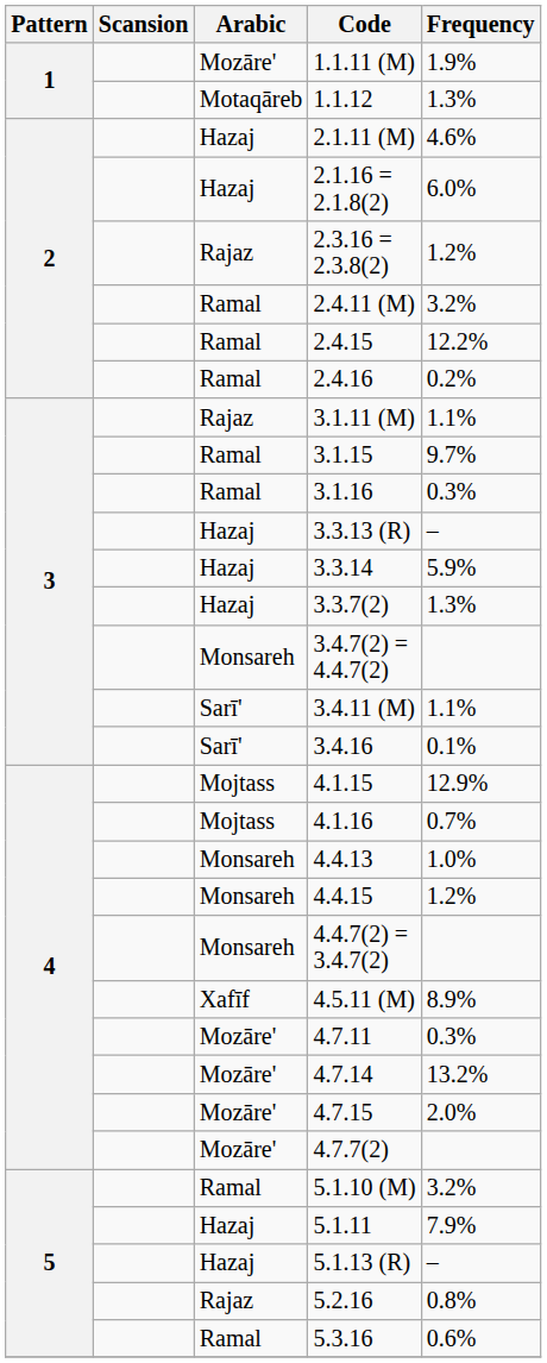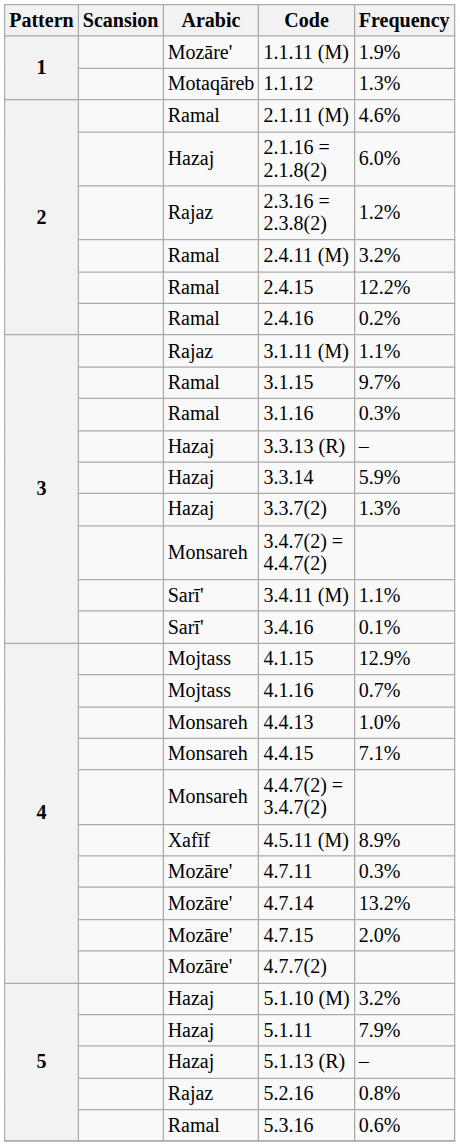2.1.11 (M) | Arabic: Hazaj -> Ramal
4.4.15 | Frequency: 1.2% -> 7.1%
5.1.10 (M) | Arabic: Ramal -> Hazaj
